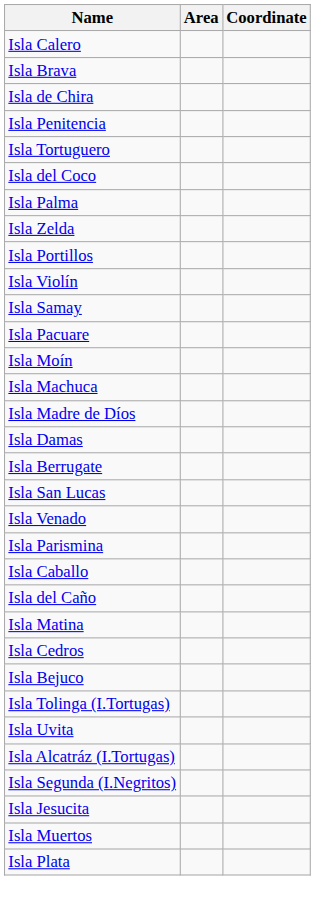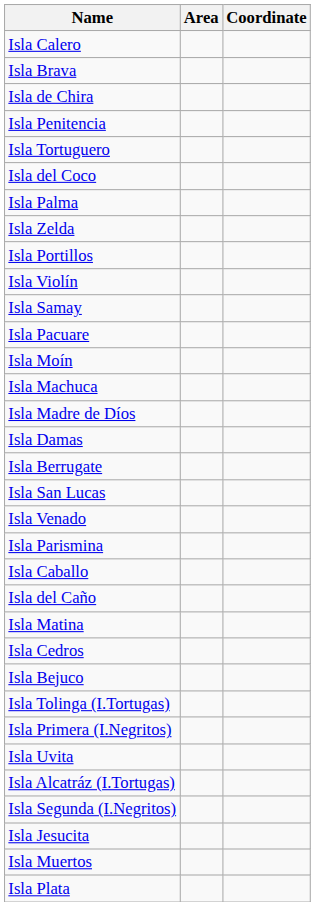+ row: Isla Primera (I.Negritos)
